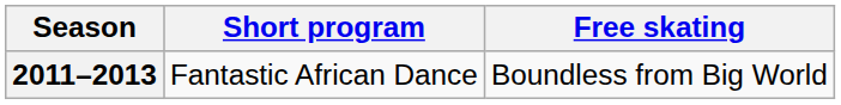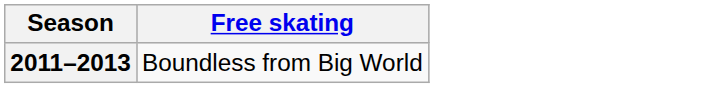- column: Short program | Fantastic African Dance
